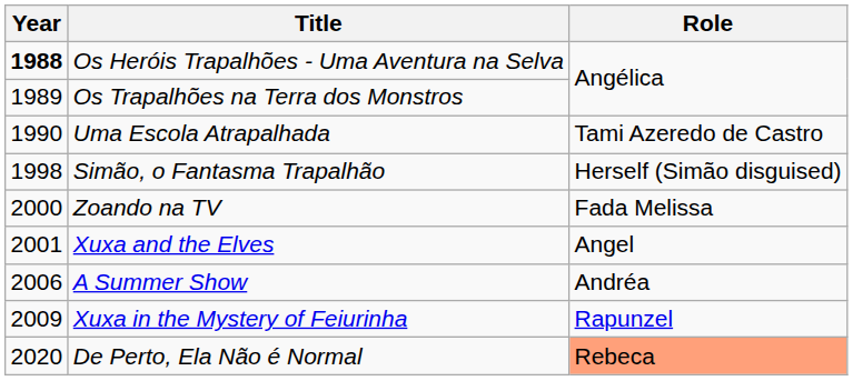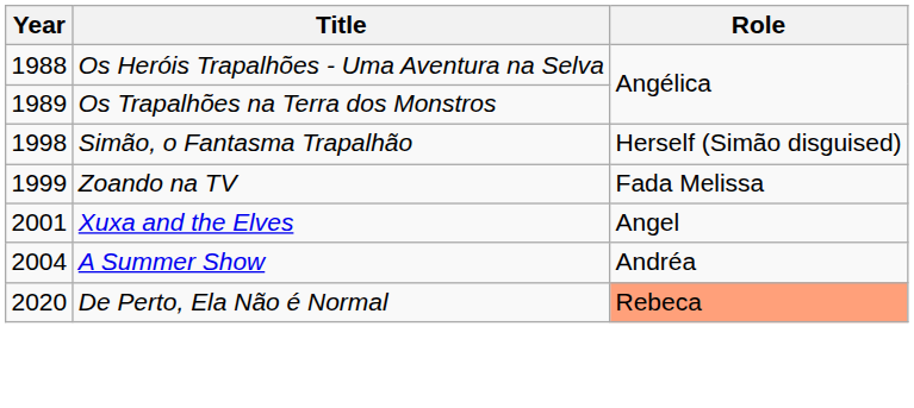Os Heróis Trapalhões - Uma Aventura na Selva | Year: bold -> normal
- row: 1990 | Uma Escola Atrapalhada | Tami Azeredo de Castro
Zoando na TV | Year: 2000 -> 1999
A Summer Show | Year: 2006 -> 2004
- row: 2009 | Xuxa in the Mystery of Feiurinha | Rapunzel
